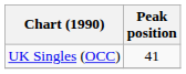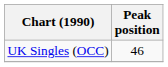UK Singles (OCC) | Peak position: 41 -> 46
